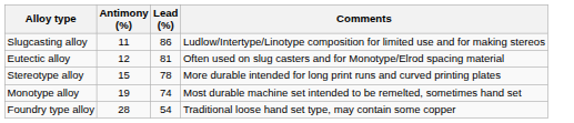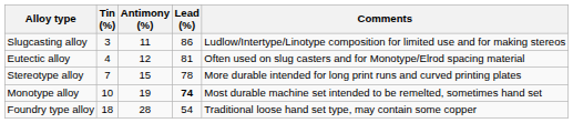+ column: Tin (%) | 3 | 4 | 7 | 10 | 18
Monotype alloy | Lead (%): normal -> bold
